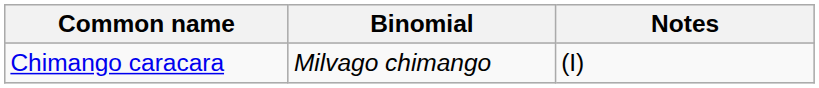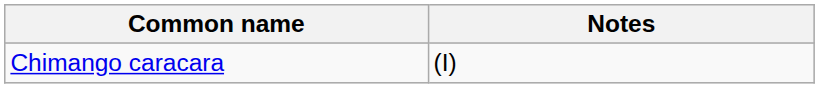- column: Binomial | Milvago chimango
